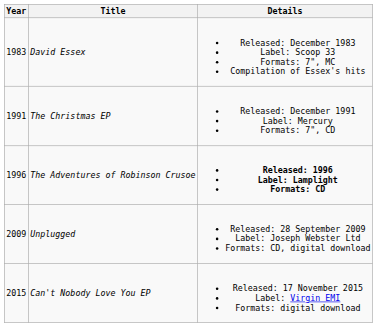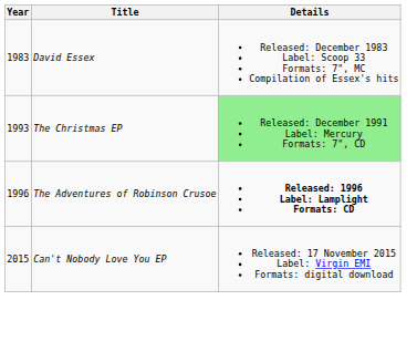The Christmas EP | Year: 1991 -> 1993
The Christmas EP | Details: no background -> lightgreen background
- row: 2009 | Unplugged | Released: 28 September 2009 Label: Joseph Webster Ltd Formats: CD, digital download
